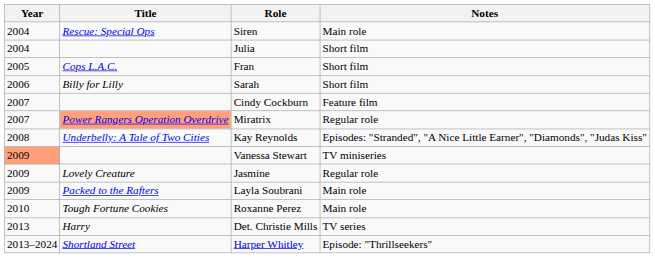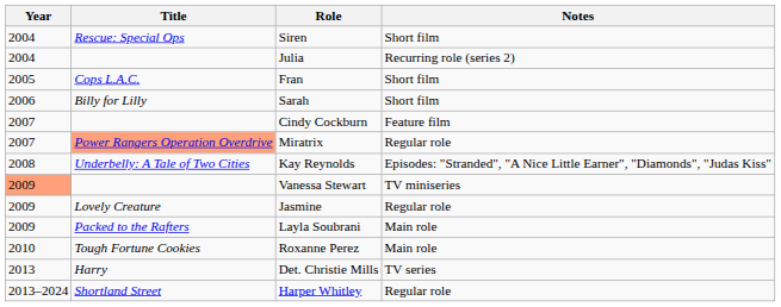Siren | Notes: Main role -> Short film
Julia | Notes: Short film -> Recurring role (series 2)
Harper Whitley | Notes: Episode: "Thrillseekers" -> Regular role
